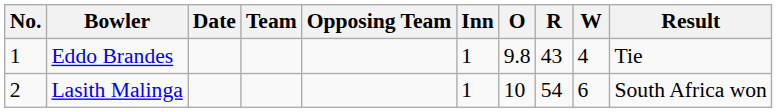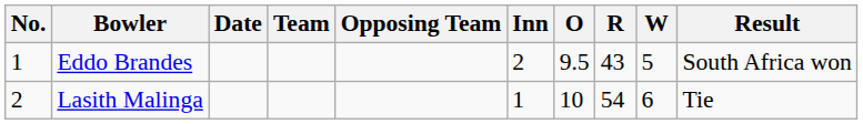Eddo Brandes | Inn: 1 -> 2
Eddo Brandes | O: 9.8 -> 9.5
Eddo Brandes | W: 4 -> 5
Eddo Brandes | Result: Tie -> South Africa won
Lasith Malinga | Result: South Africa won -> Tie
